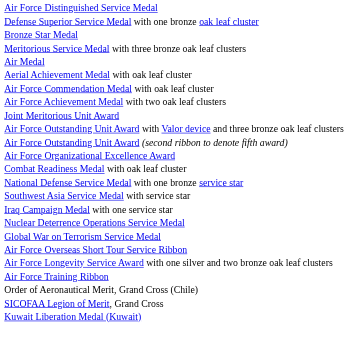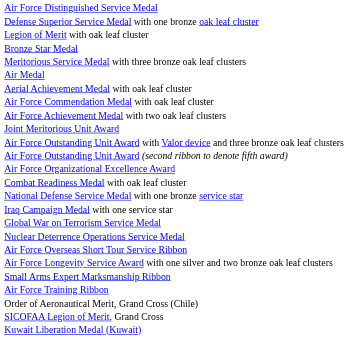+ row: Legion of Merit with oak leaf cluster
- row: Southwest Asia Service Medal with service star
rows swapped: Global War on Terrorism Service Medal <-> Nuclear Deterrence Operations Service Medal
+ row: Small Arms Expert Marksmanship Ribbon
